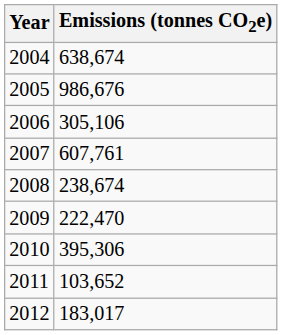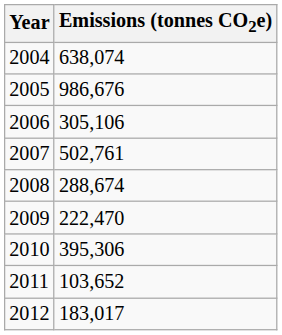2004 | Emissions (tonnes CO2e): 638,674 -> 638,074
2007 | Emissions (tonnes CO2e): 607,761 -> 502,761
2008 | Emissions (tonnes CO2e): 238,674 -> 288,674
